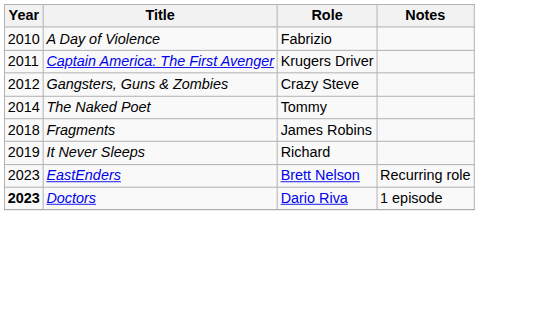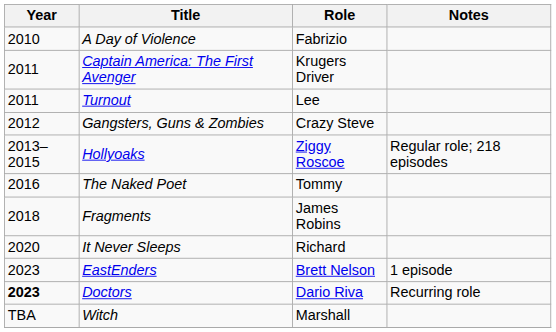+ row: 2011 | Turnout | Lee
+ row: 2013–2015 | Hollyoaks | Ziggy Roscoe | Regular role; 218 episodes
The Naked Poet | Year: 2014 -> 2016
It Never Sleeps | Year: 2019 -> 2020
EastEnders | Notes: Recurring role -> 1 episode
Doctors | Notes: 1 episode -> Recurring role
+ row: TBA | Witch | Marshall
